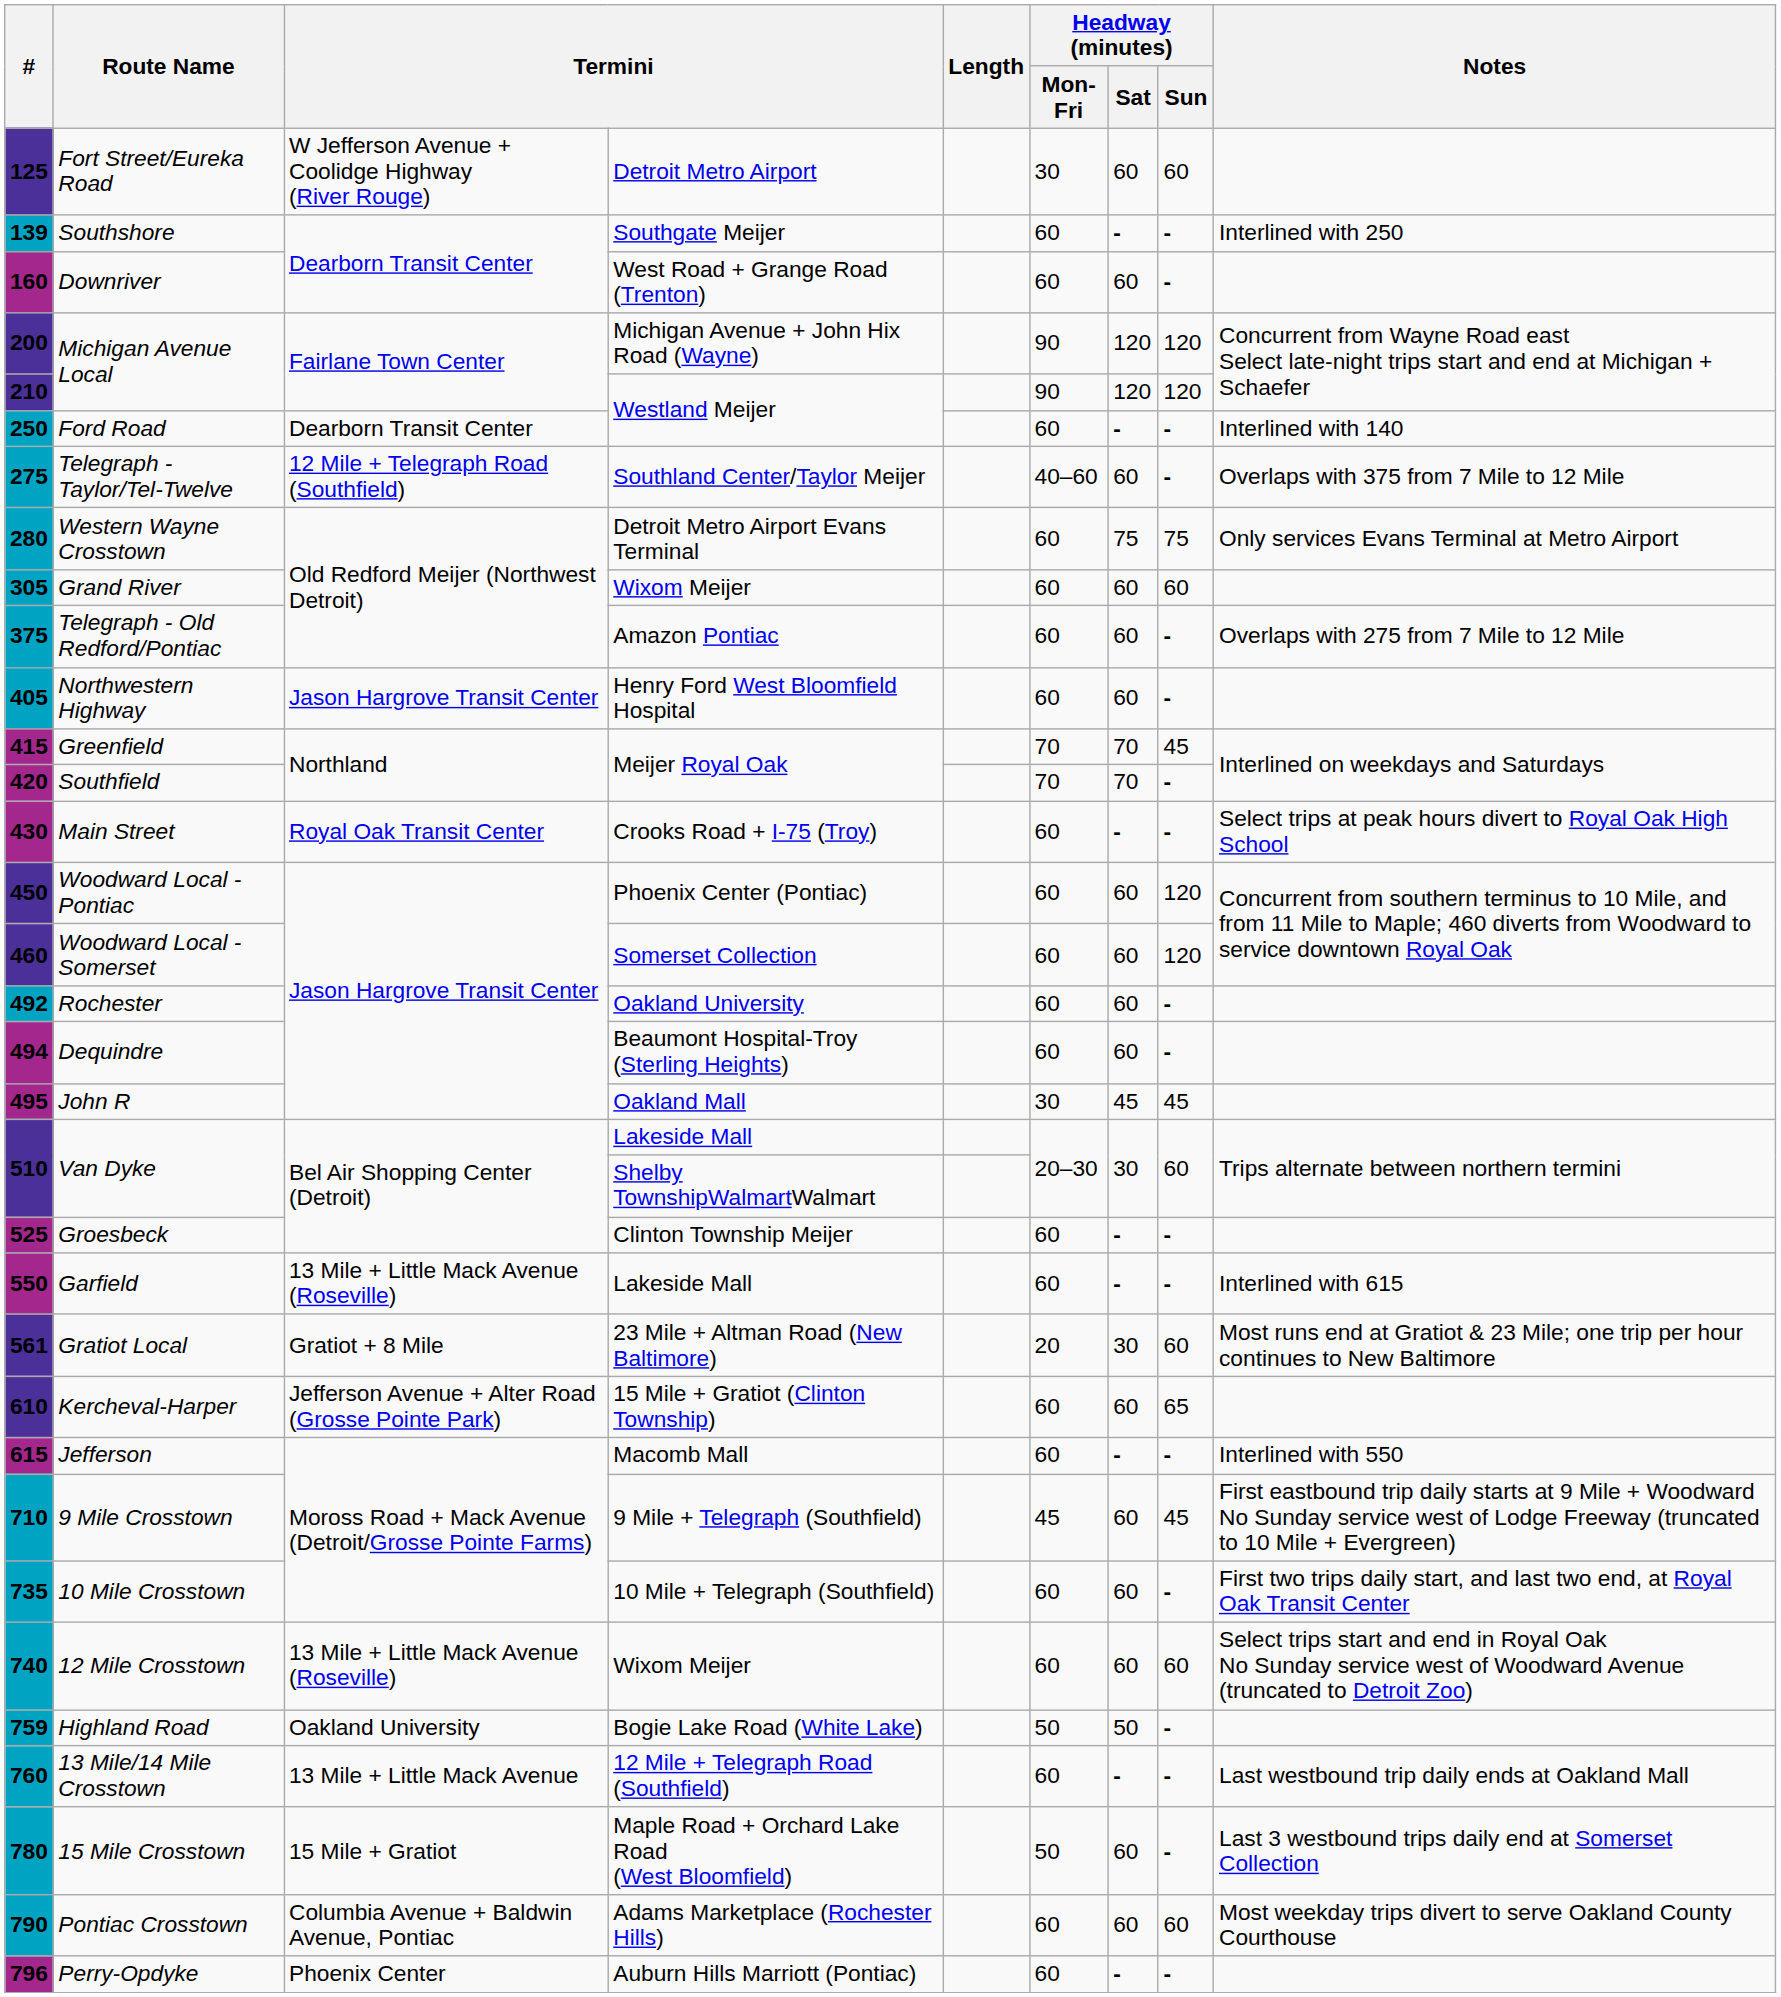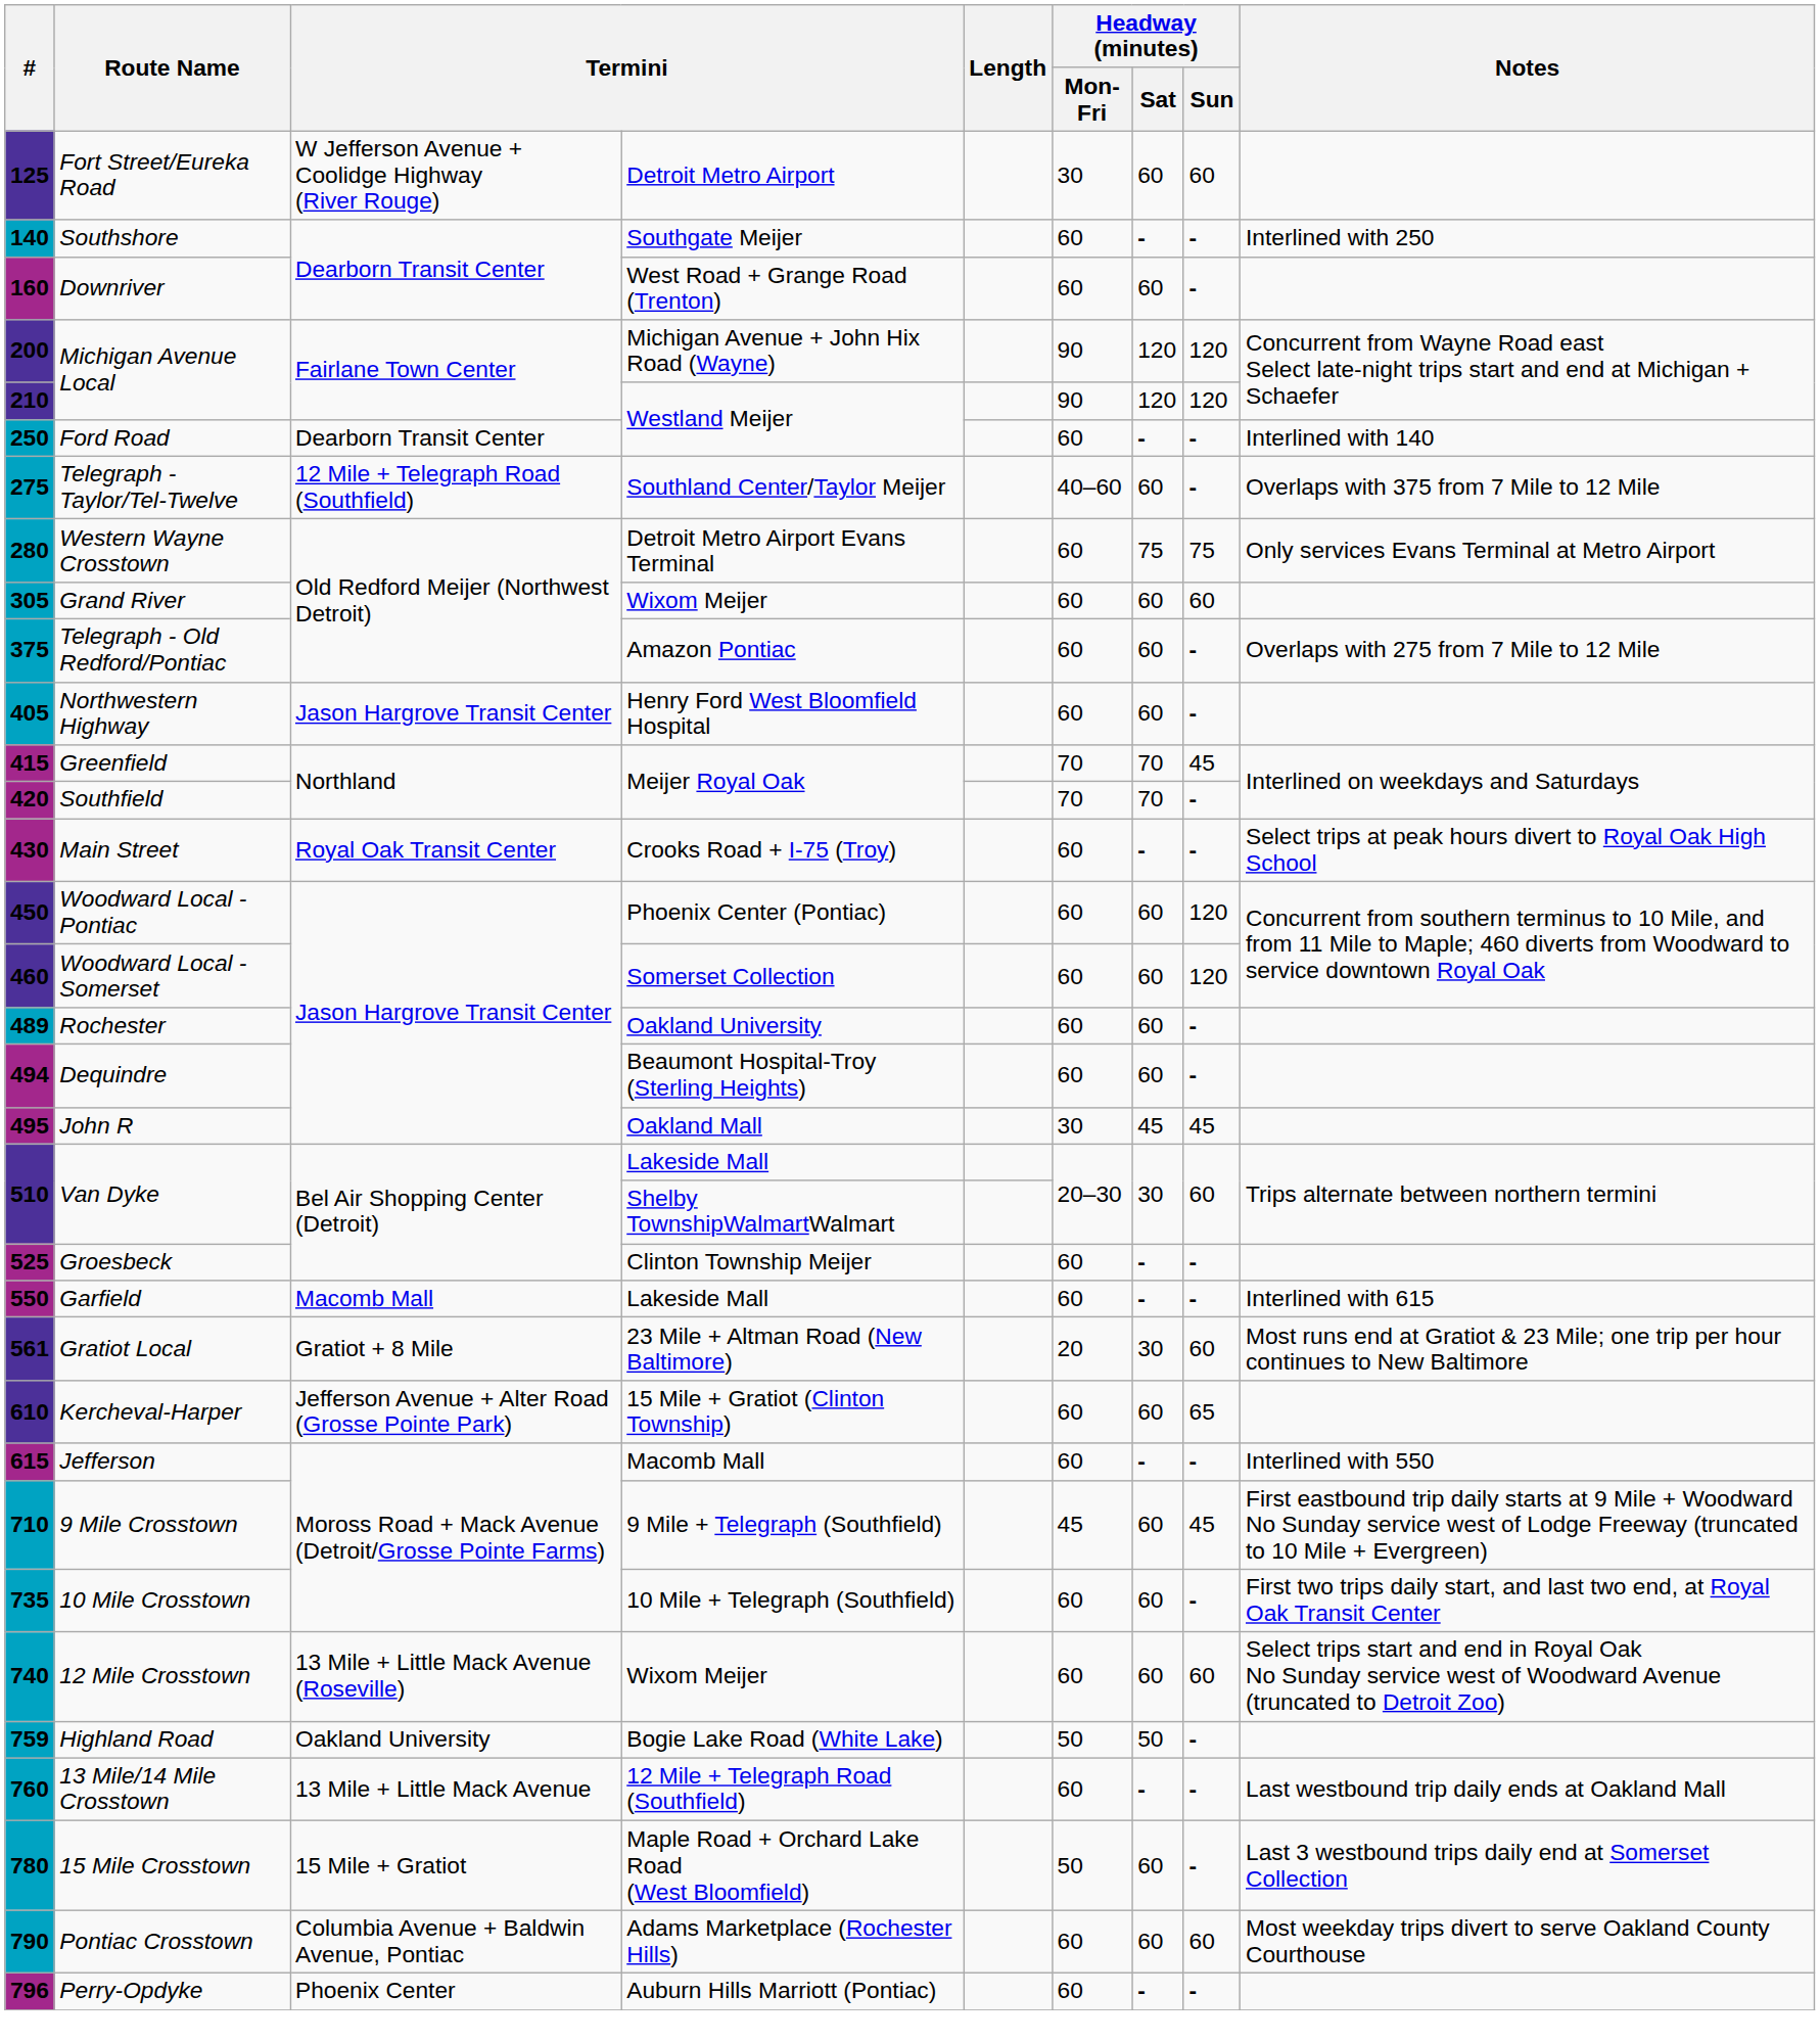Southshore | #: 139 -> 140
Rochester | #: 492 -> 489
Garfield | column 3: 13 Mile + Little Mack Avenue (Roseville) -> Macomb Mall
